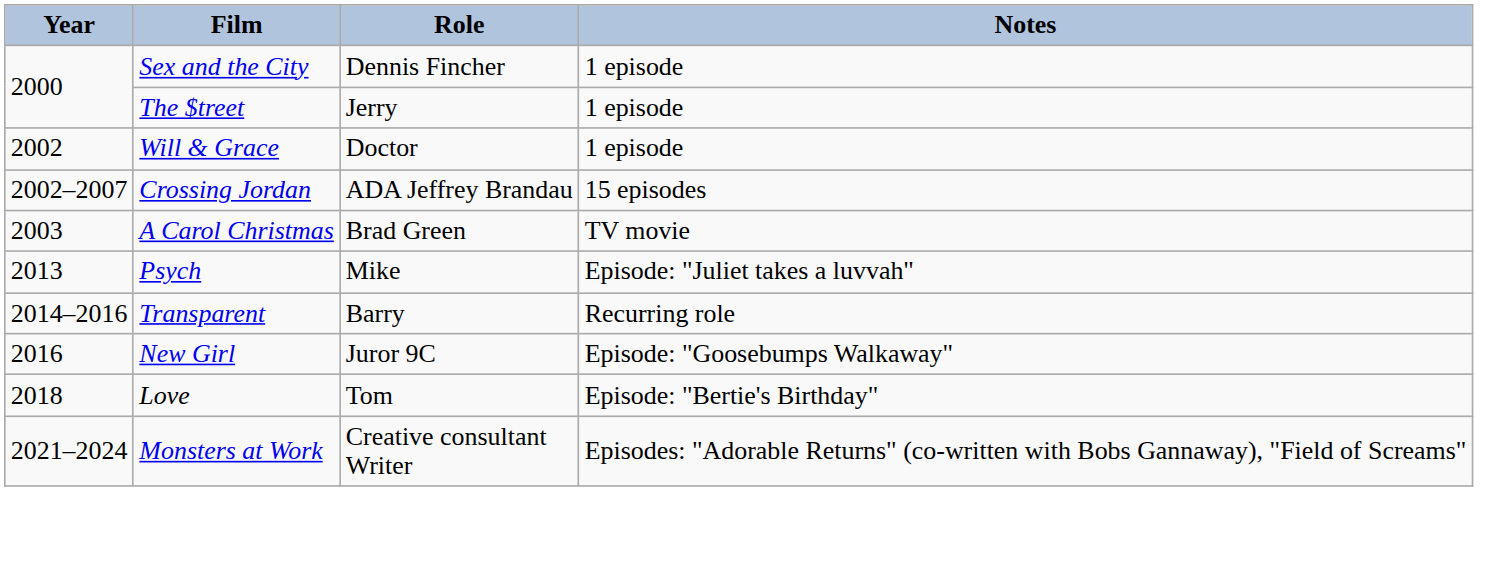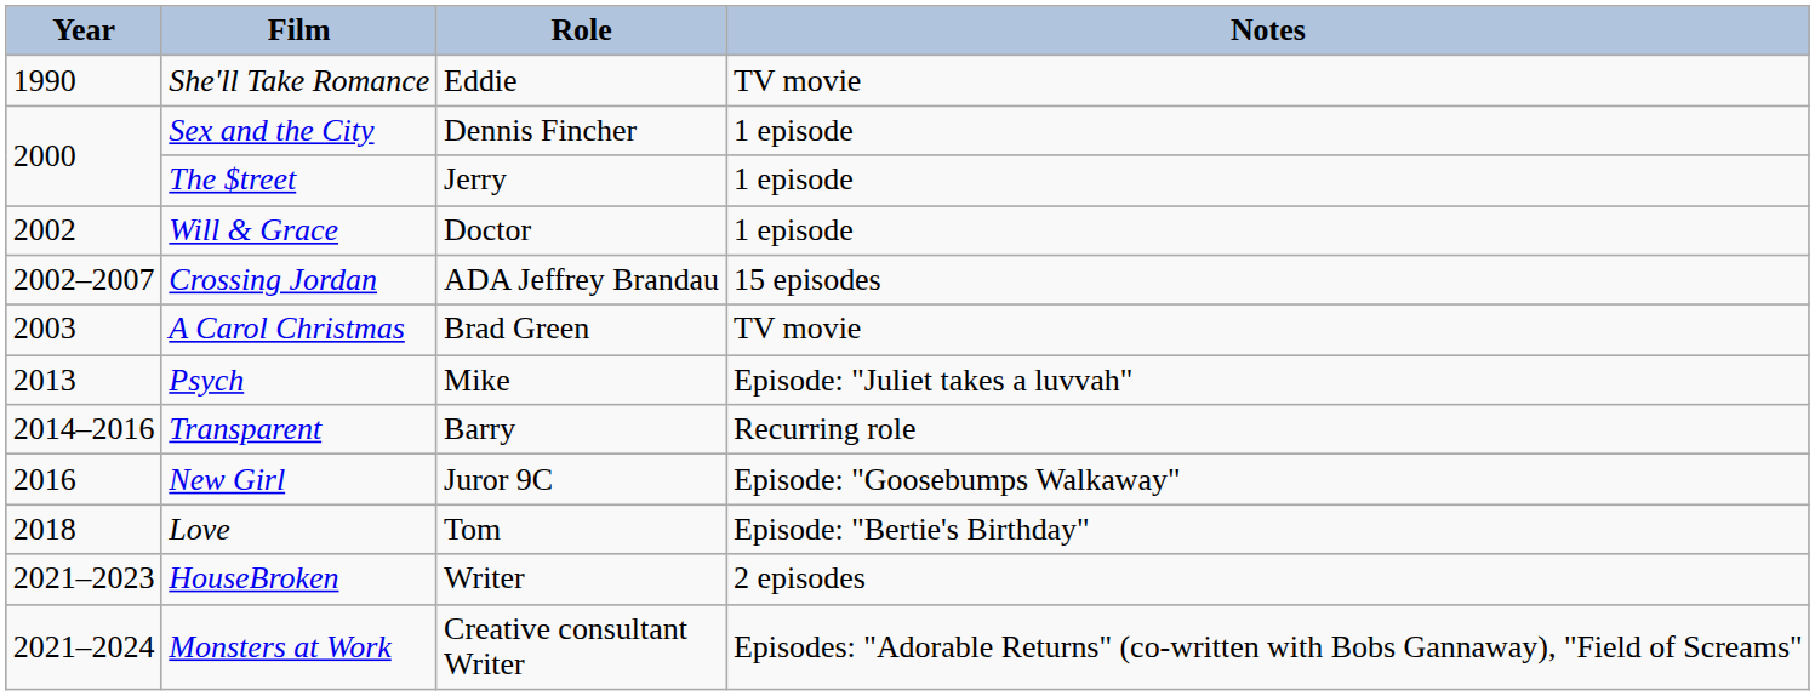+ row: 1990 | She'll Take Romance | Eddie | TV movie
+ row: 2021–2023 | HouseBroken | Writer | 2 episodes
